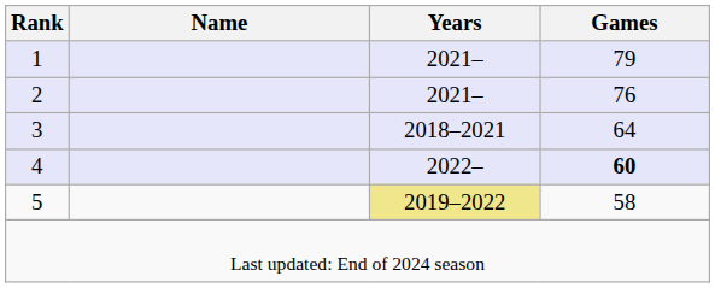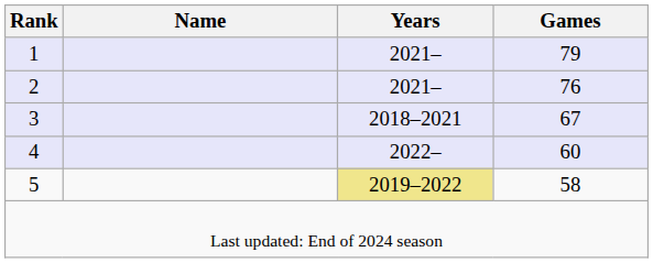3 | Games: 64 -> 67
4 | Games: bold -> normal
